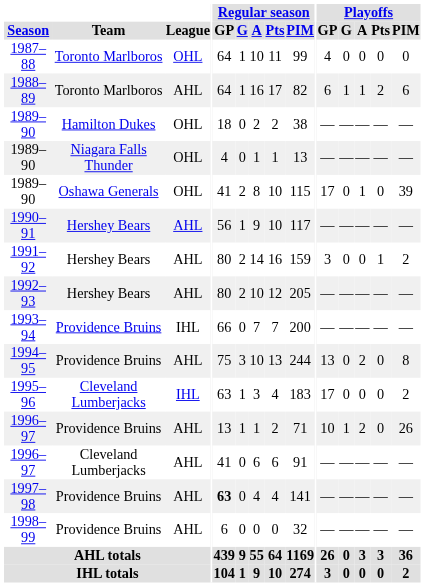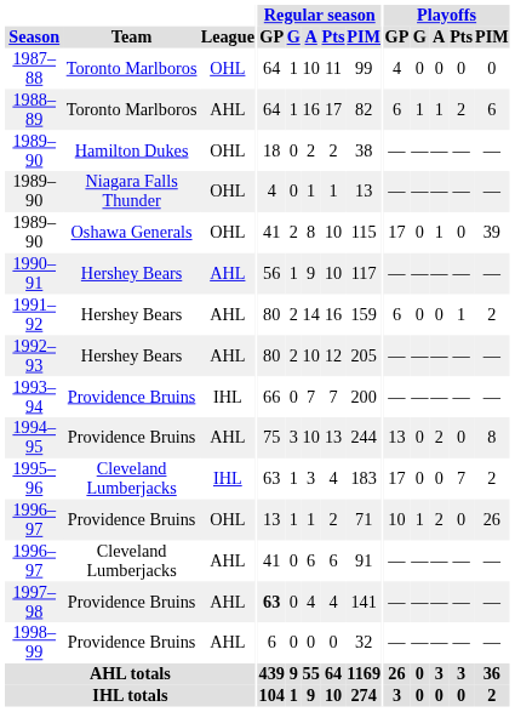1991–92 | Playoffs / GP: 3 -> 6
1995–96 | Playoffs / Pts: 0 -> 7
1996–97 / Providence Bruins | League: AHL -> OHL
